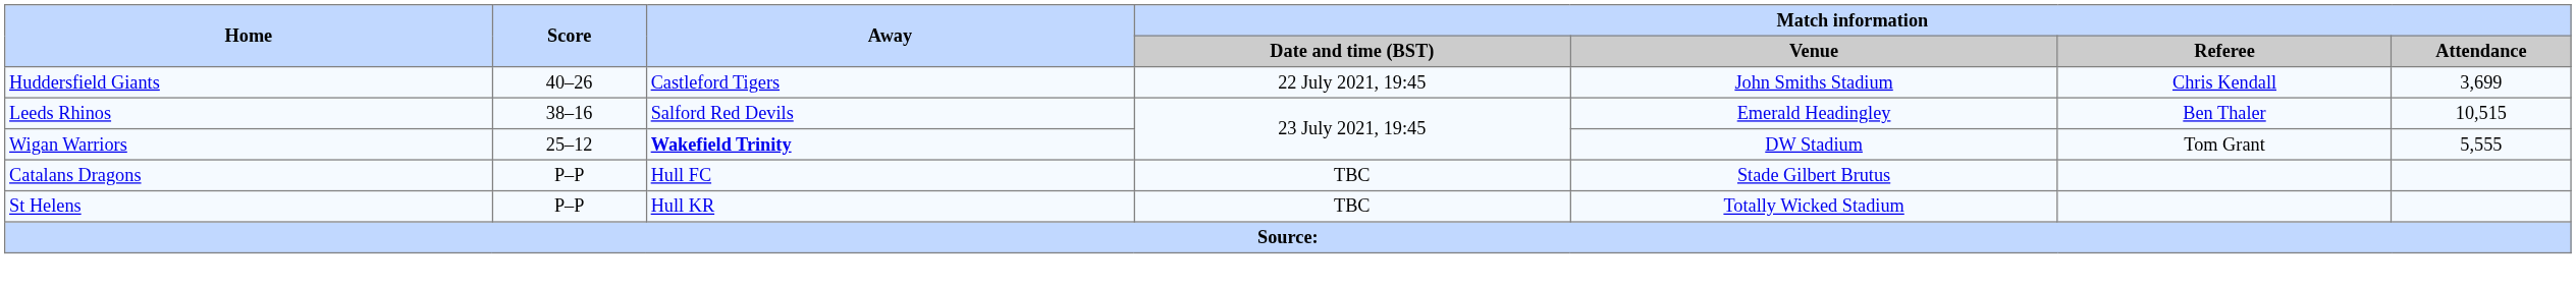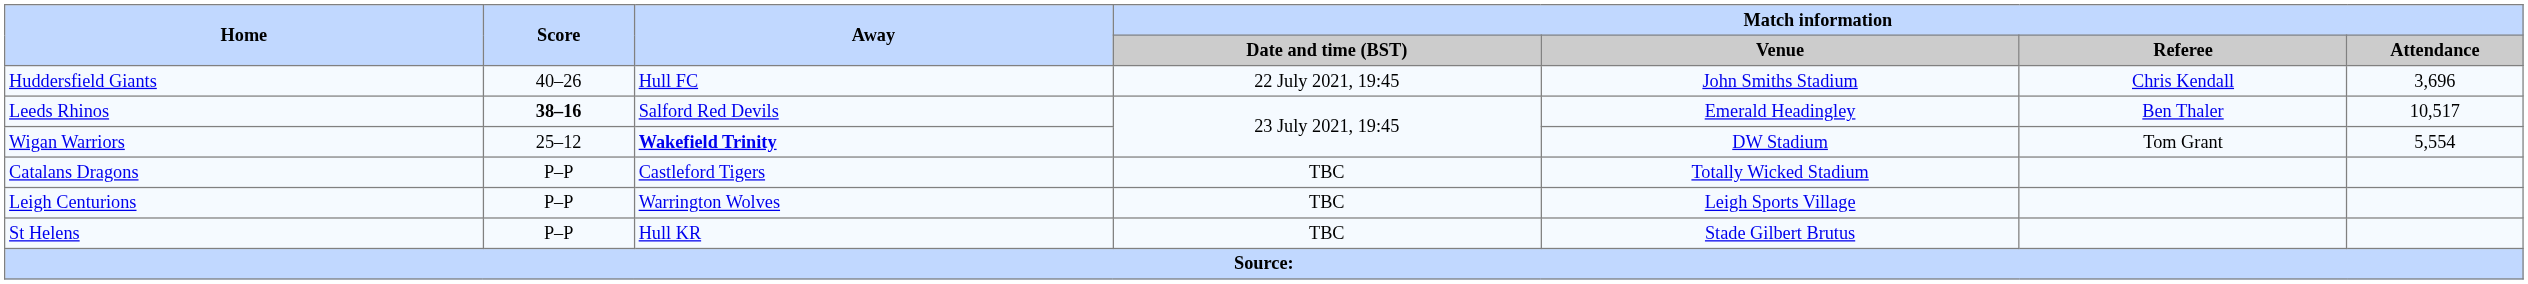Huddersfield Giants | Away: Castleford Tigers -> Hull FC
Huddersfield Giants | Match information / Attendance: 3,699 -> 3,696
Leeds Rhinos | Score: normal -> bold
Leeds Rhinos | Match information / Attendance: 10,515 -> 10,517
Wigan Warriors | Match information / Attendance: 5,555 -> 5,554
Catalans Dragons | Away: Hull FC -> Castleford Tigers
Catalans Dragons | Match information / Venue: Stade Gilbert Brutus -> Totally Wicked Stadium
+ row: Leigh Centurions | P–P | Warrington Wolves | TBC | Leigh Sports Village
St Helens | Match information / Venue: Totally Wicked Stadium -> Stade Gilbert Brutus
